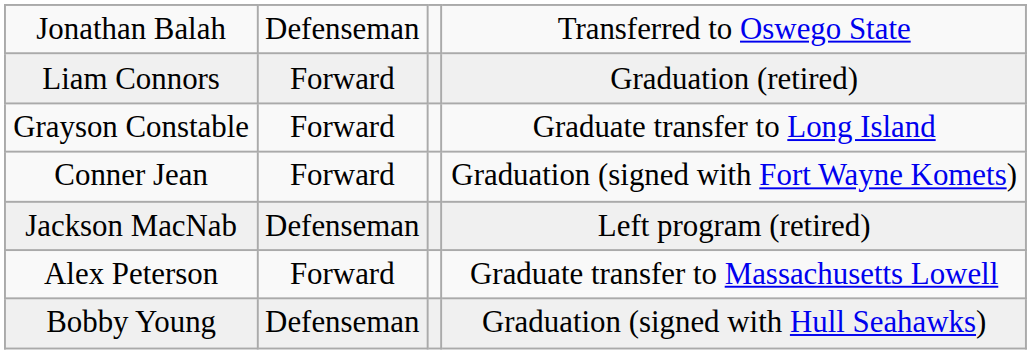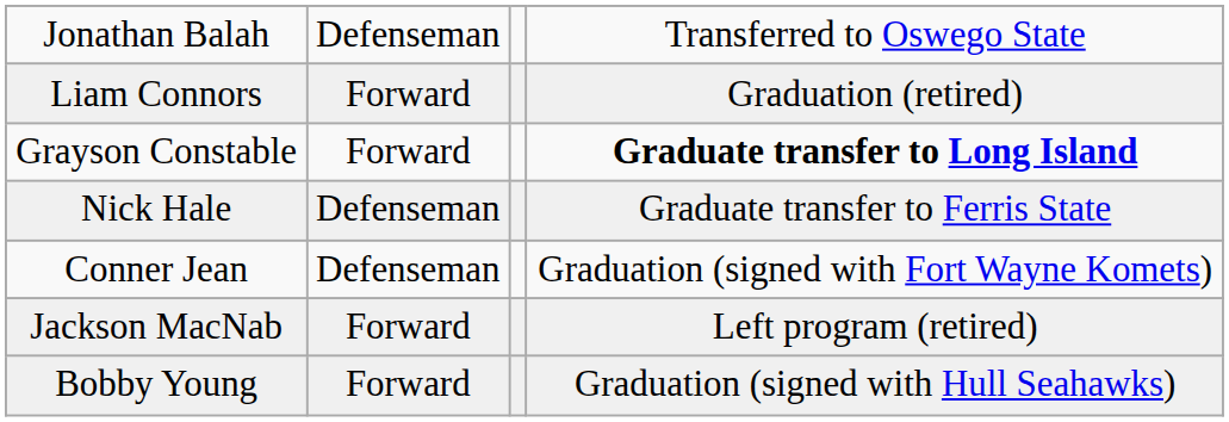Grayson Constable | column 4: normal -> bold
+ row: Nick Hale | Defenseman | Graduate transfer to Ferris State
Conner Jean | column 2: Forward -> Defenseman
Jackson MacNab | column 2: Defenseman -> Forward
- row: Alex Peterson | Forward | Graduate transfer to Massachusetts Lowell
Bobby Young | column 2: Defenseman -> Forward
